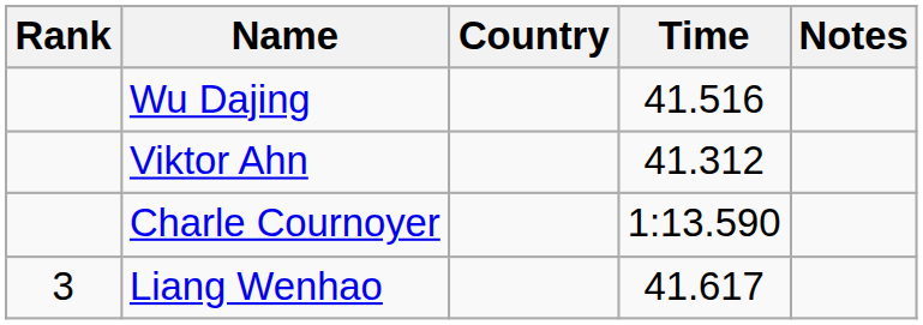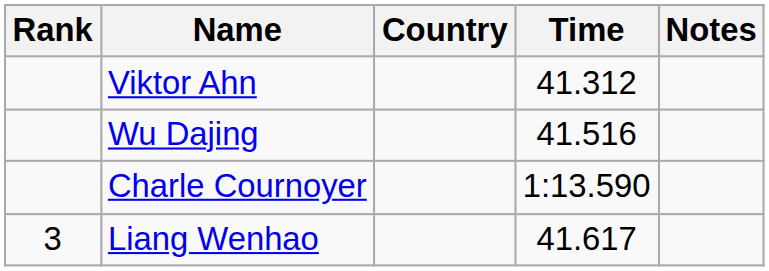rows swapped: Viktor Ahn <-> Wu Dajing
